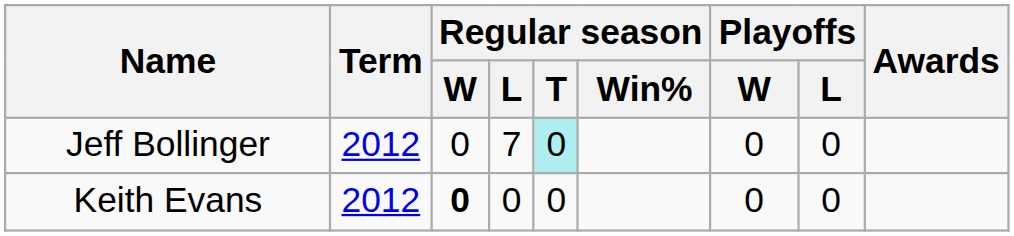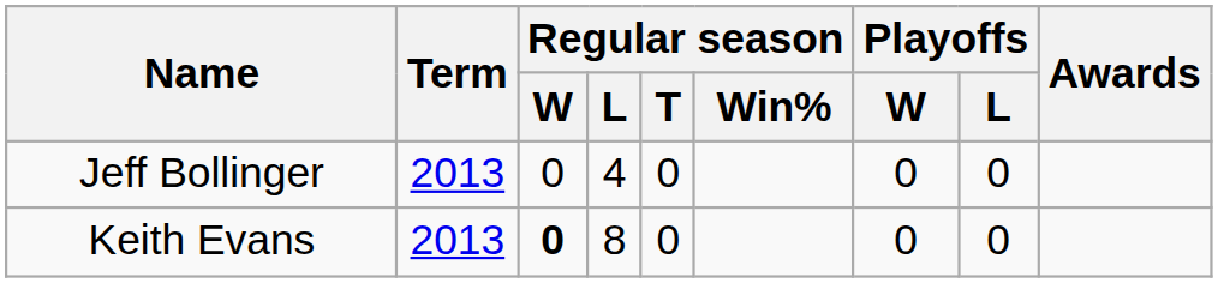Jeff Bollinger | Term: 2012 -> 2013
Jeff Bollinger | Regular season / L: 7 -> 4
Jeff Bollinger | Regular season / T: paleturquoise background -> no background
Keith Evans | Term: 2012 -> 2013
Keith Evans | Regular season / L: 0 -> 8
